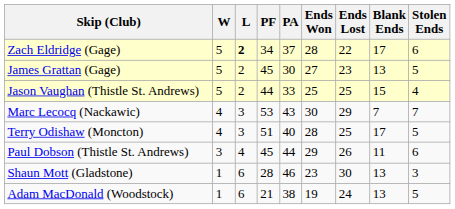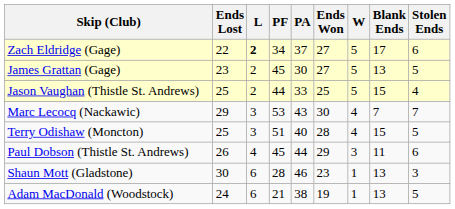columns swapped: W <-> Ends Lost
Zach Eldridge (Gage) | Ends Won: 28 -> 27
Terry Odishaw (Moncton) | Blank Ends: 17 -> 15
